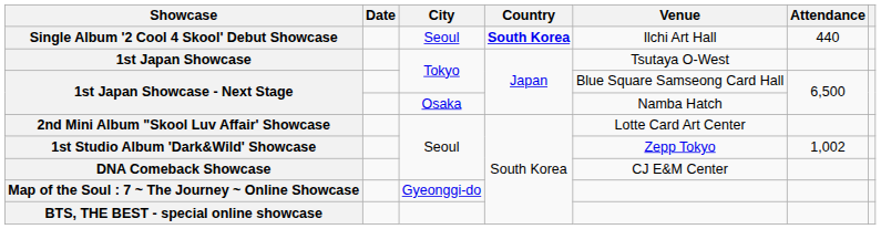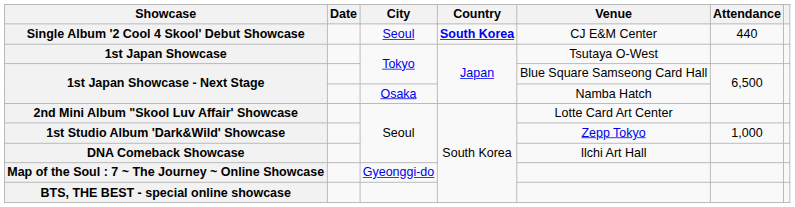Single Album '2 Cool 4 Skool' Debut Showcase | Venue: Ilchi Art Hall -> CJ E&M Center
1st Studio Album 'Dark&Wild' Showcase | Attendance: 1,002 -> 1,000
DNA Comeback Showcase | Venue: CJ E&M Center -> Ilchi Art Hall
